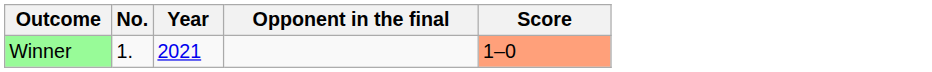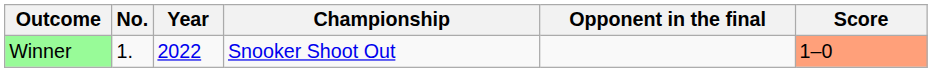+ column: Championship | Snooker Shoot Out
Winner | Year: 2021 -> 2022
